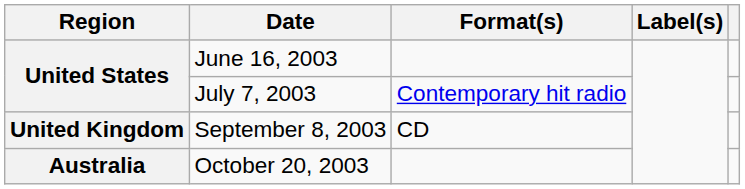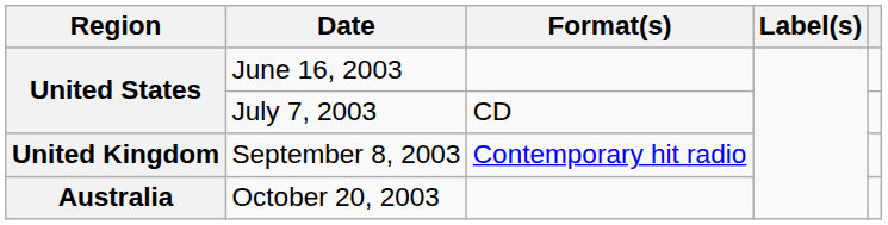July 7, 2003 | Format(s): Contemporary hit radio -> CD
September 8, 2003 | Format(s): CD -> Contemporary hit radio
